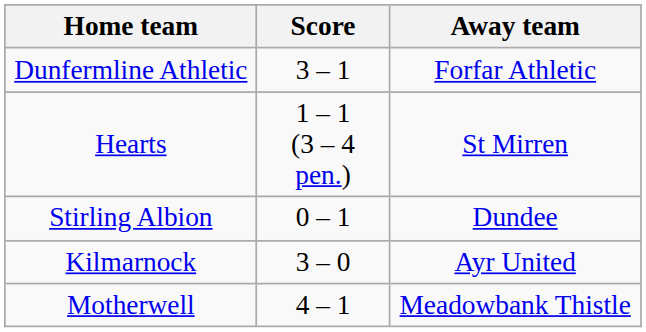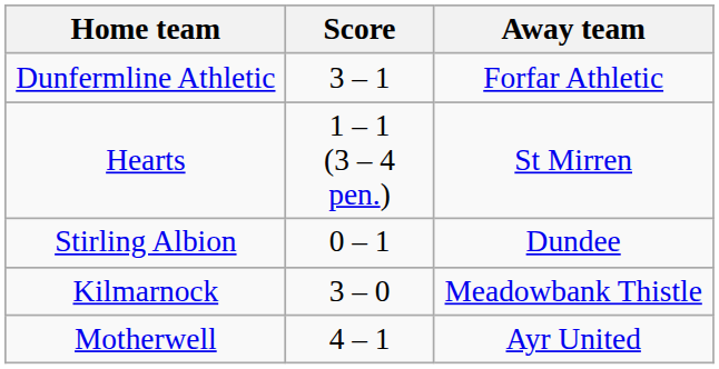Kilmarnock | Away team: Ayr United -> Meadowbank Thistle
Motherwell | Away team: Meadowbank Thistle -> Ayr United
